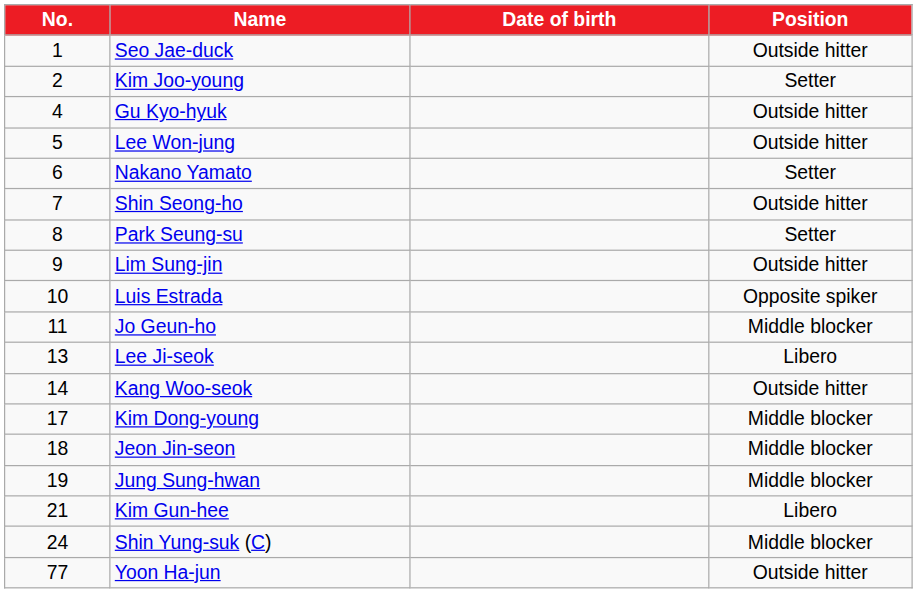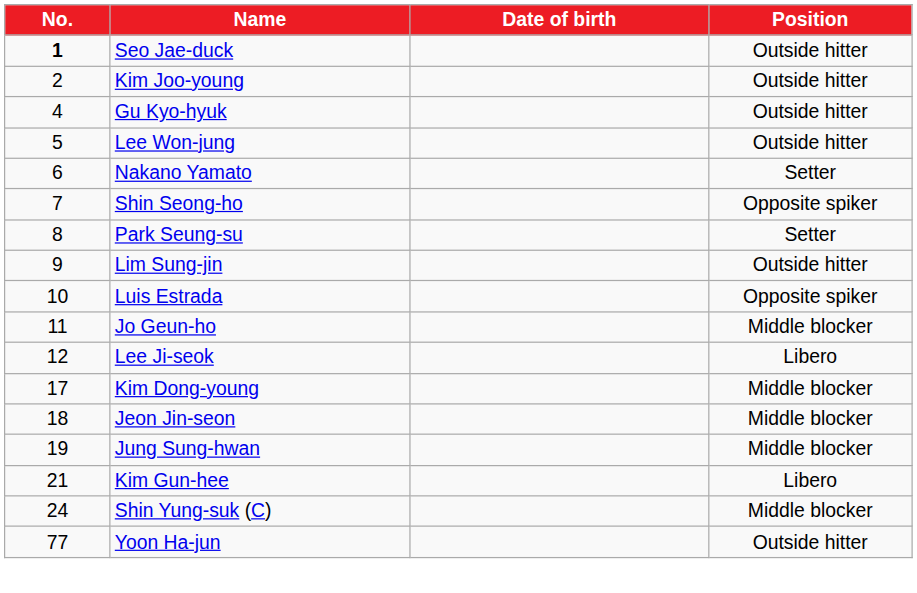Seo Jae-duck | No.: normal -> bold
Kim Joo-young | Position: Setter -> Outside hitter
Shin Seong-ho | Position: Outside hitter -> Opposite spiker
Lee Ji-seok | No.: 13 -> 12
- row: 14 | Kang Woo-seok | Outside hitter
